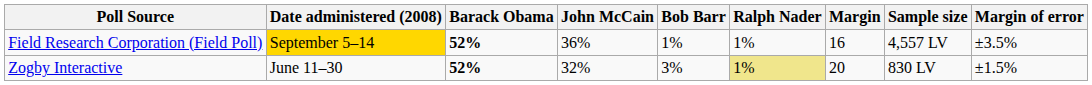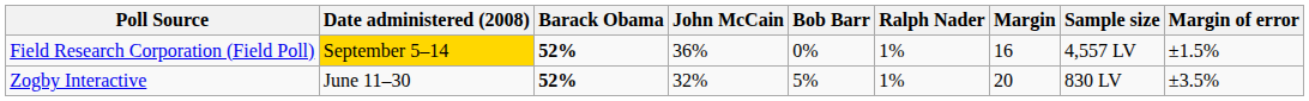Field Research Corporation (Field Poll) | Bob Barr: 1% -> 0%
Field Research Corporation (Field Poll) | Margin of error: ±3.5% -> ±1.5%
Zogby Interactive | Bob Barr: 3% -> 5%
Zogby Interactive | Ralph Nader: khaki background -> no background
Zogby Interactive | Margin of error: ±1.5% -> ±3.5%
